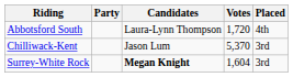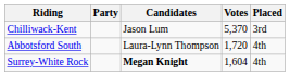rows swapped: Abbotsford South <-> Chilliwack-Kent
Surrey-White Rock | Placed: 3rd -> 4th
